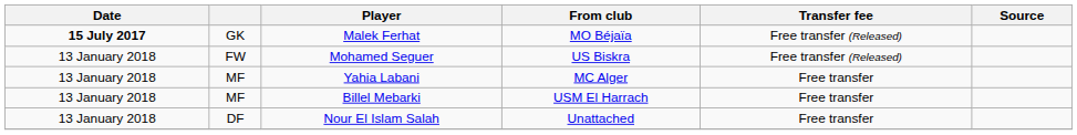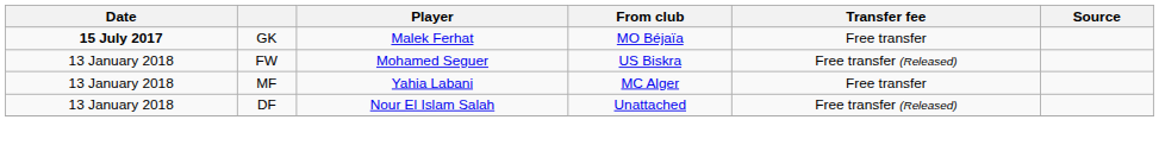Malek Ferhat | Transfer fee: Free transfer (Released) -> Free transfer
- row: 13 January 2018 | MF | Billel Mebarki | USM El Harrach | Free transfer
Nour El Islam Salah | Transfer fee: Free transfer -> Free transfer (Released)
